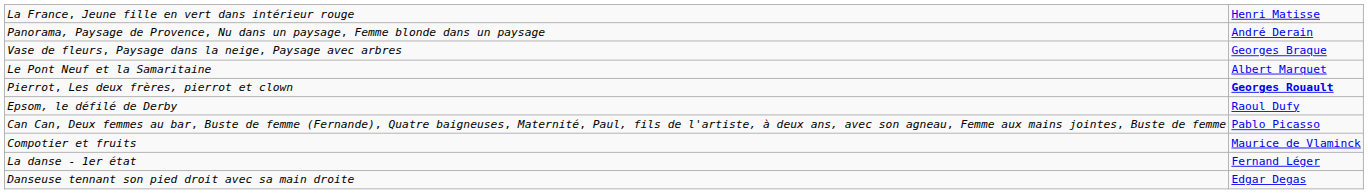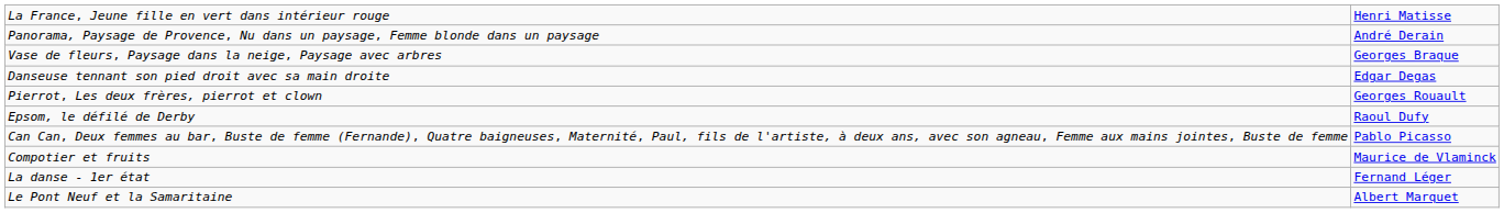rows swapped: Le Pont Neuf et la Samaritaine <-> Danseuse tennant son pied droit avec sa main droite
Pierrot, Les deux frères, pierrot et clown | column 2: bold -> normal
